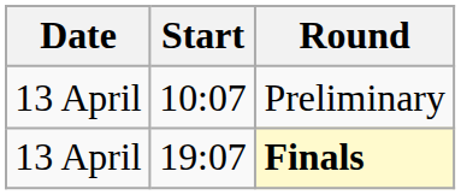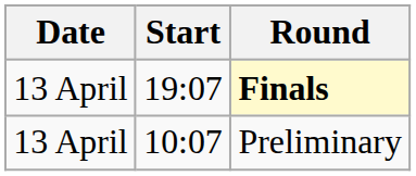rows swapped: Preliminary <-> Finals
